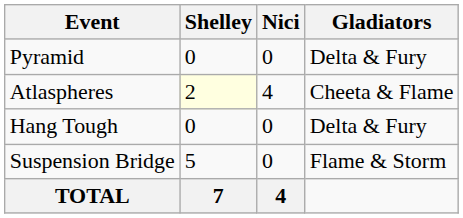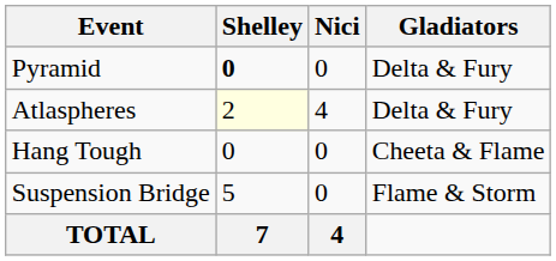Pyramid | Shelley: normal -> bold
Atlaspheres | Gladiators: Cheeta & Flame -> Delta & Fury
Hang Tough | Gladiators: Delta & Fury -> Cheeta & Flame
